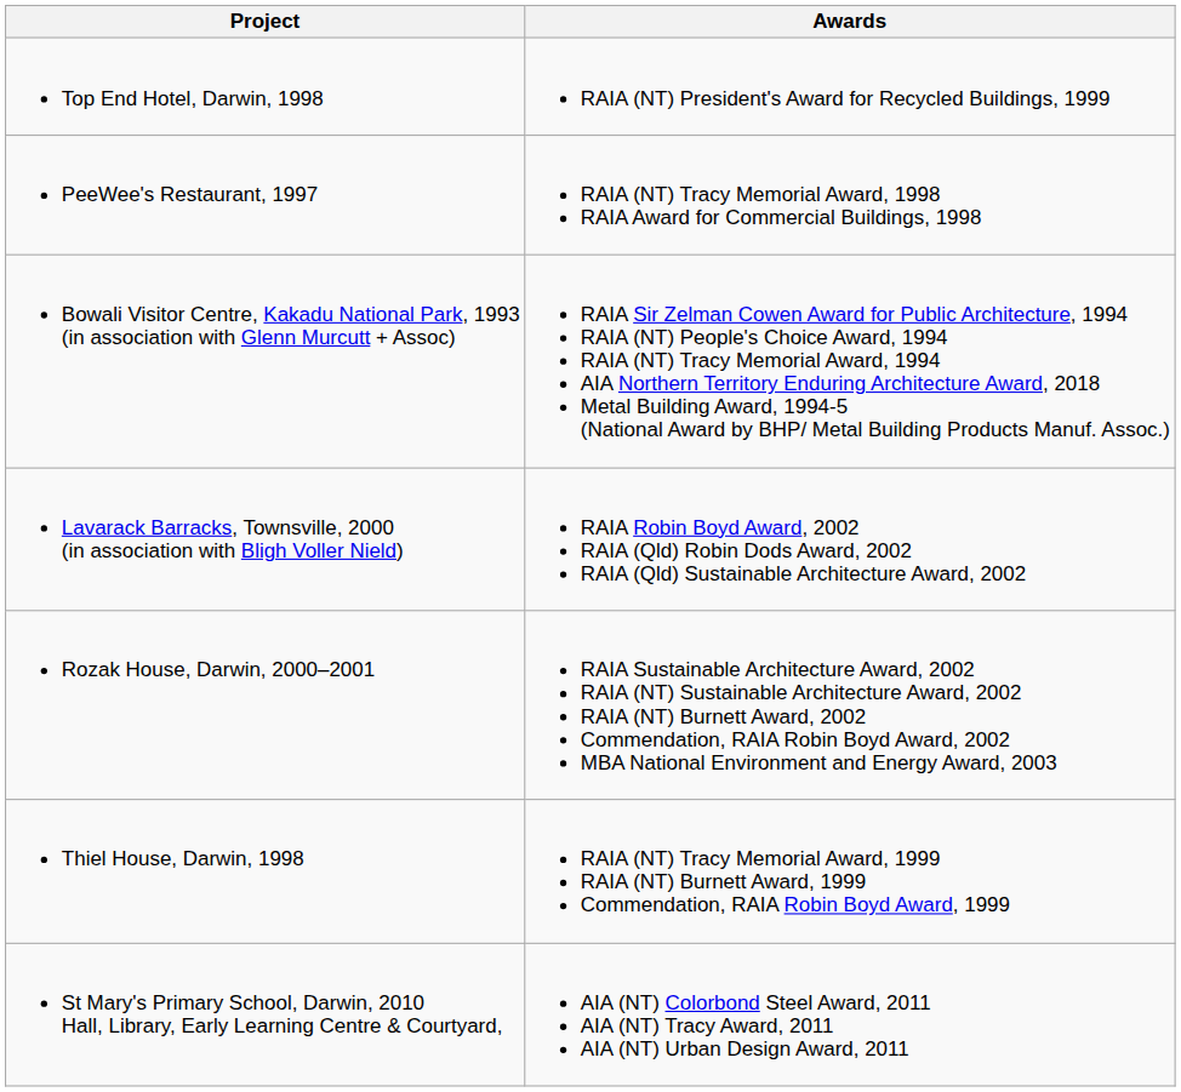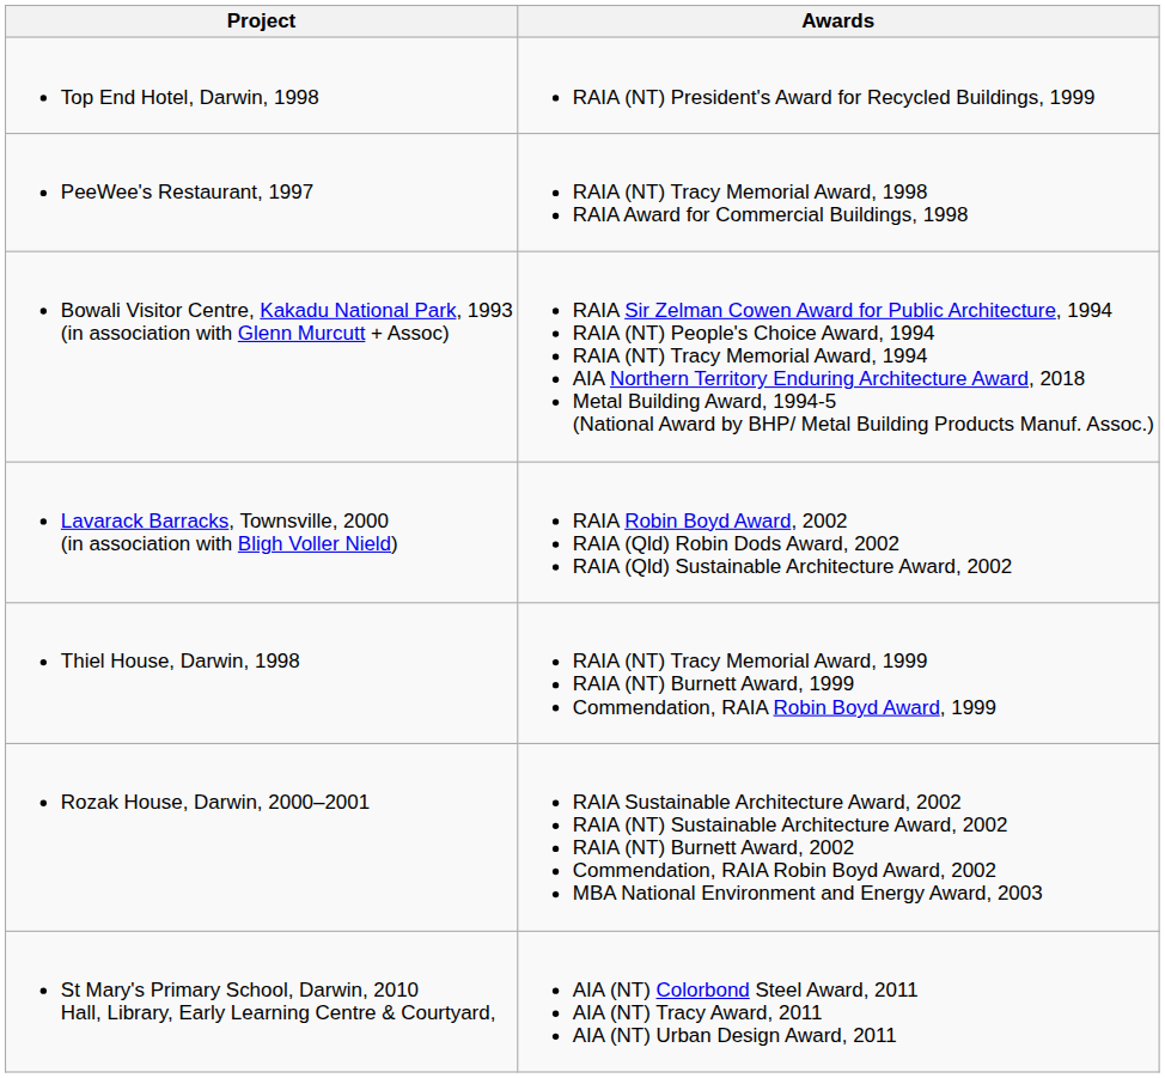rows swapped: Thiel House, Darwin, 1998 <-> Rozak House, Darwin, 2000–2001
